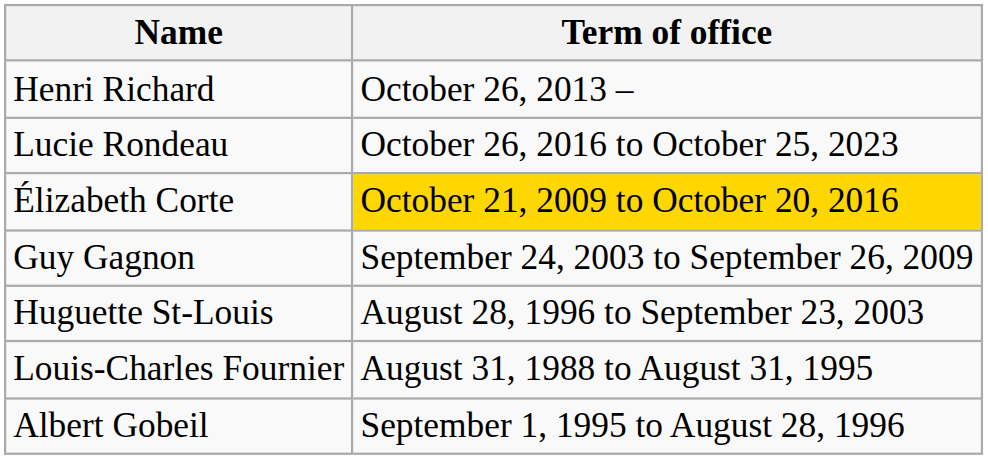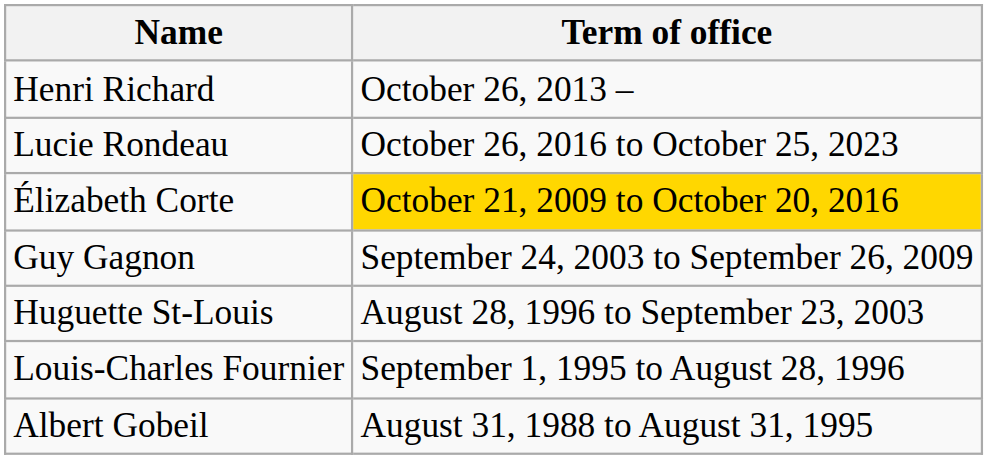Louis-Charles Fournier | Term of office: August 31, 1988 to August 31, 1995 -> September 1, 1995 to August 28, 1996
Albert Gobeil | Term of office: September 1, 1995 to August 28, 1996 -> August 31, 1988 to August 31, 1995
